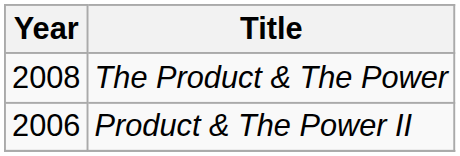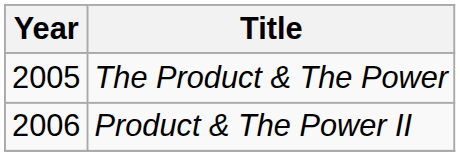The Product & The Power | Year: 2008 -> 2005
